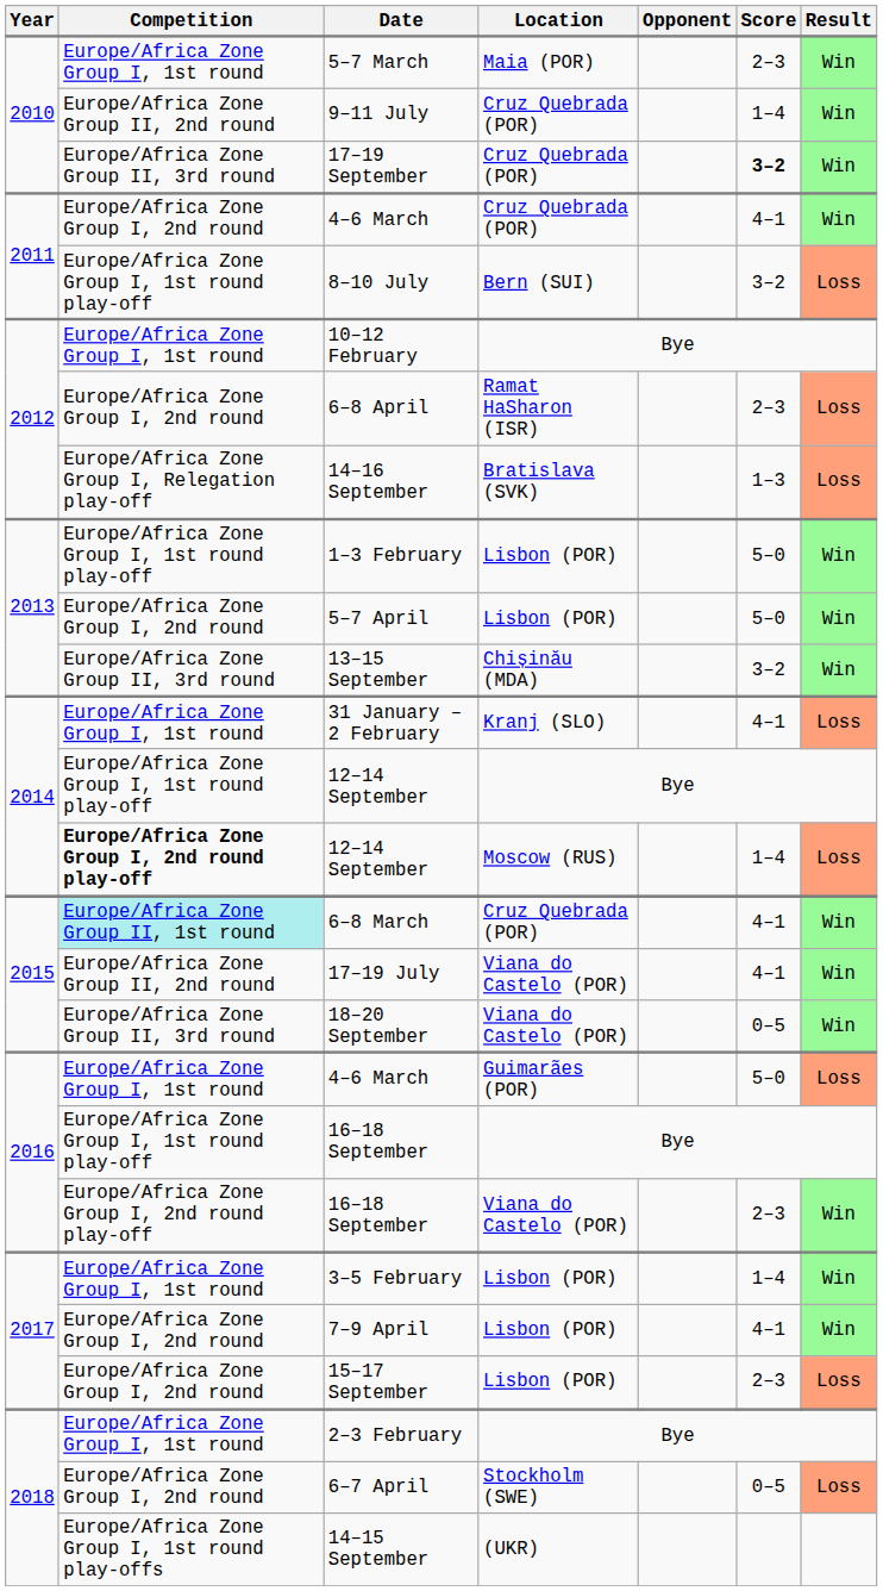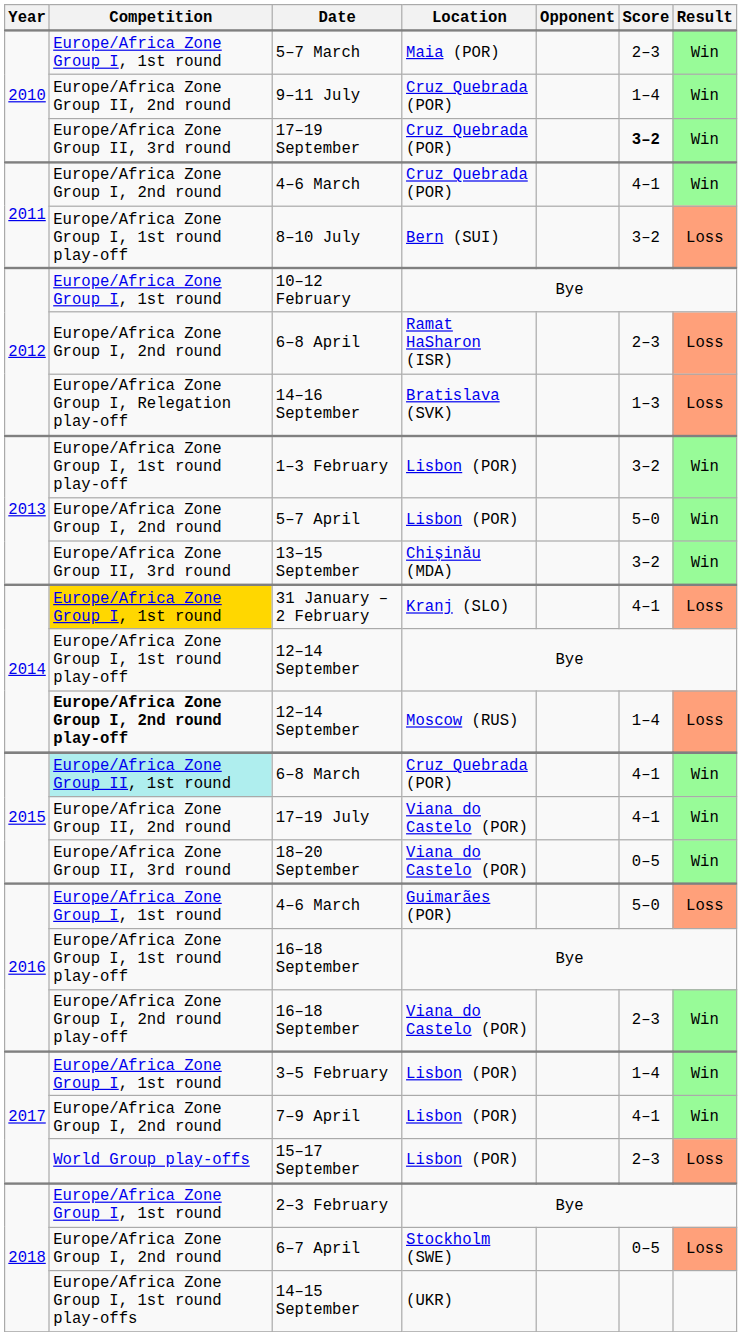1–3 February | Score: 5–0 -> 3–2
31 January – 2 February | Competition: no background -> gold background
15–17 September | Competition: Europe/Africa Zone Group I, 2nd round -> World Group play-offs
